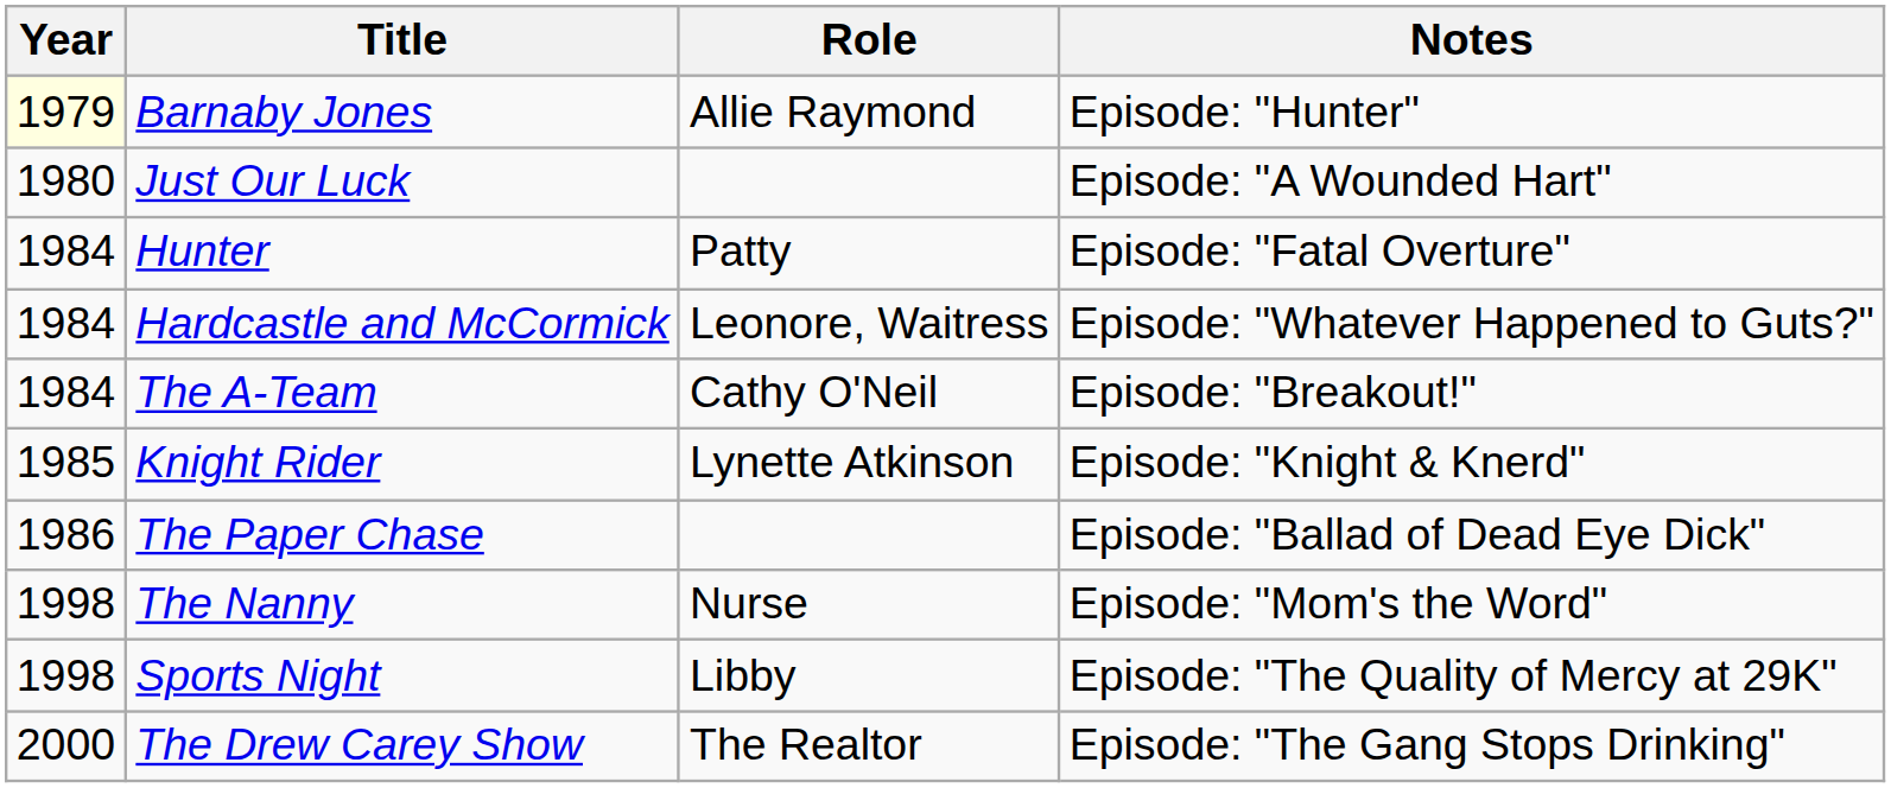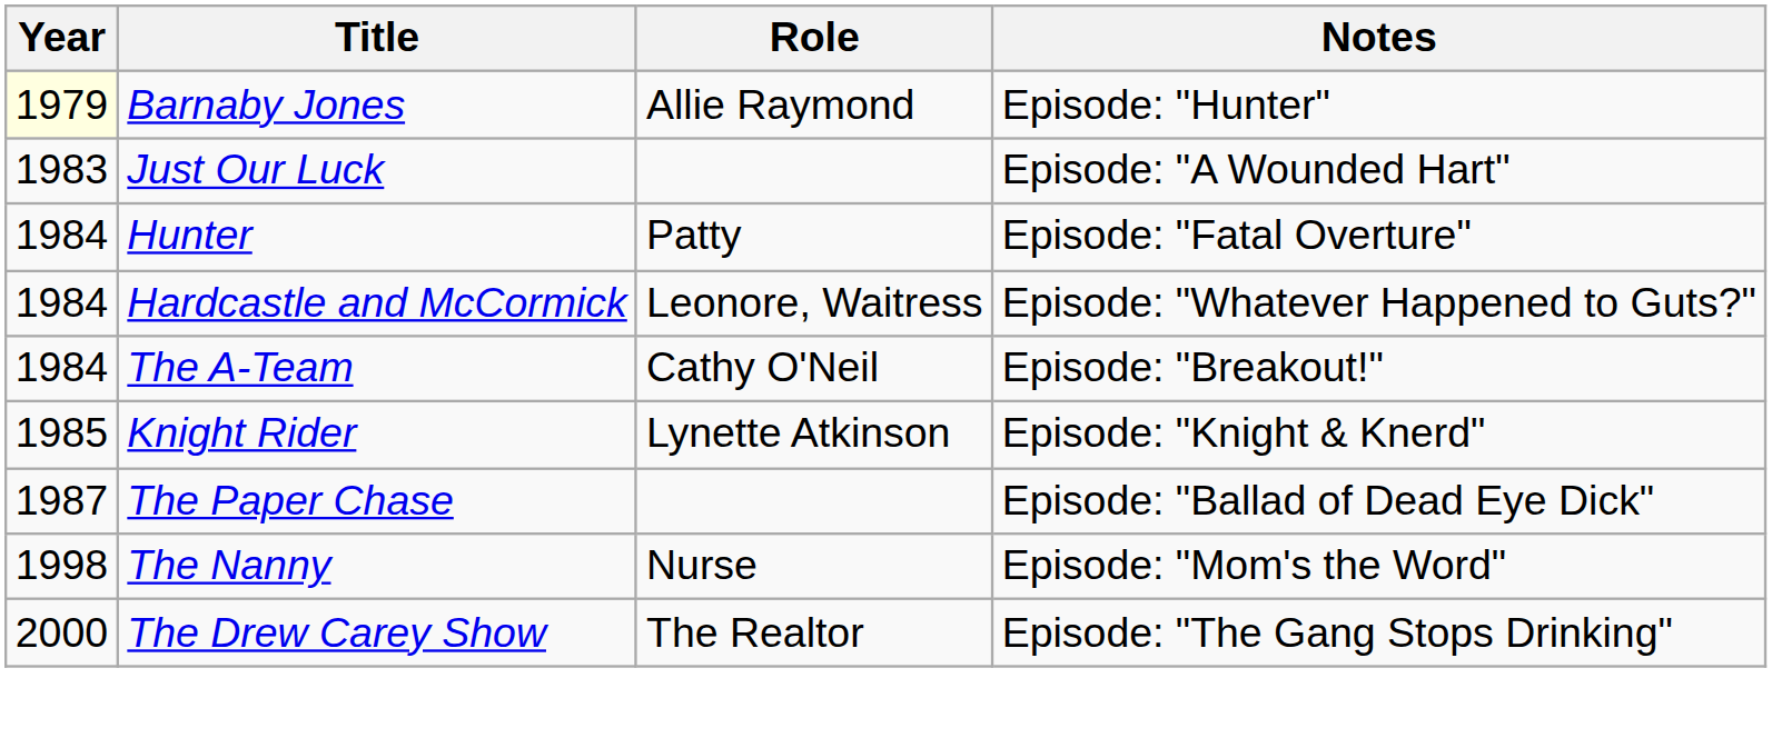Just Our Luck | Year: 1980 -> 1983
The Paper Chase | Year: 1986 -> 1987
- row: 1998 | Sports Night | Libby | Episode: "The Quality of Mercy at 29K"
